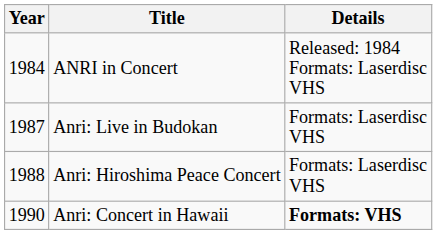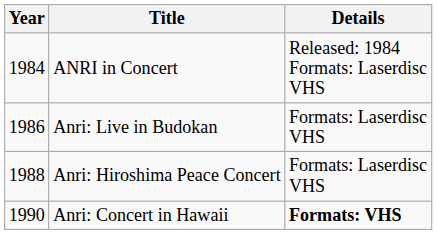Anri: Live in Budokan | Year: 1987 -> 1986
